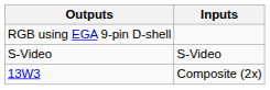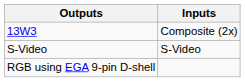rows swapped: 13W3 <-> RGB using EGA 9-pin D-shell
